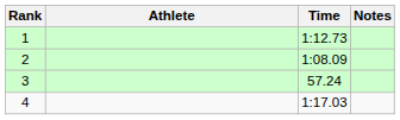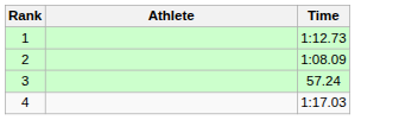- column: Notes
